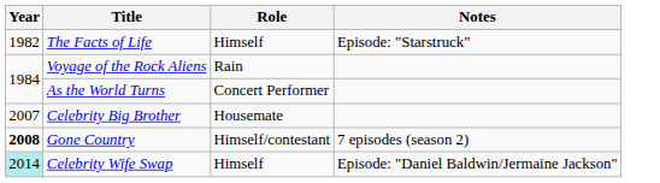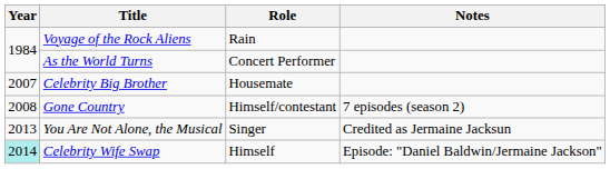- row: 1982 | The Facts of Life | Himself | Episode: "Starstruck"
Gone Country | Year: bold -> normal
+ row: 2013 | You Are Not Alone, the Musical | Singer | Credited as Jermaine Jacksun
